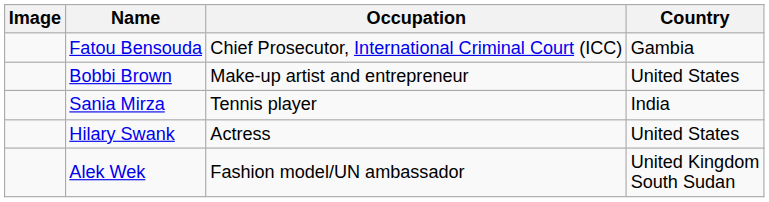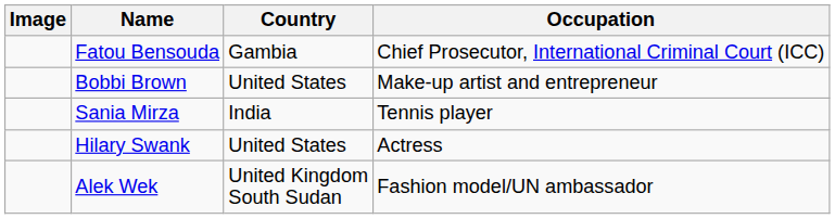columns swapped: Country <-> Occupation
